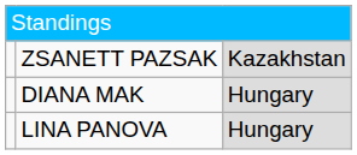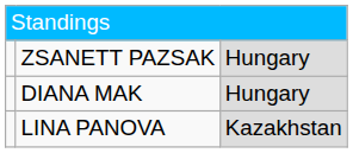ZSANETT PAZSAK | column 3: Kazakhstan -> Hungary
LINA PANOVA | column 3: Hungary -> Kazakhstan
